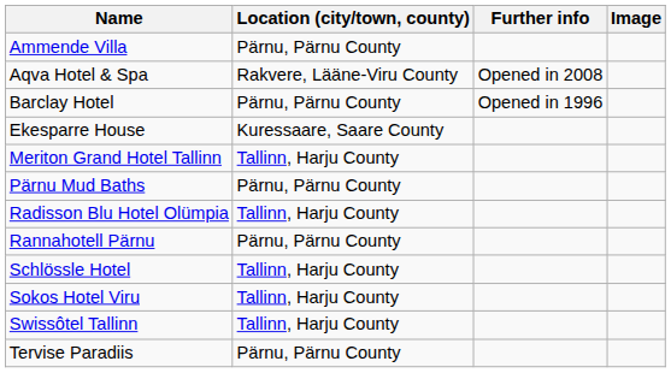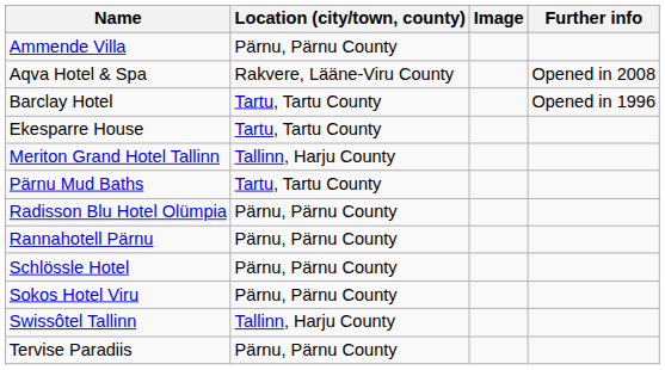columns swapped: Further info <-> Image
Barclay Hotel | Location (city/town, county): Pärnu, Pärnu County -> Tartu, Tartu County
Ekesparre House | Location (city/town, county): Kuressaare, Saare County -> Tartu, Tartu County
Pärnu Mud Baths | Location (city/town, county): Pärnu, Pärnu County -> Tartu, Tartu County
Radisson Blu Hotel Olümpia | Location (city/town, county): Tallinn, Harju County -> Pärnu, Pärnu County
Schlössle Hotel | Location (city/town, county): Tallinn, Harju County -> Pärnu, Pärnu County
Sokos Hotel Viru | Location (city/town, county): Tallinn, Harju County -> Pärnu, Pärnu County
